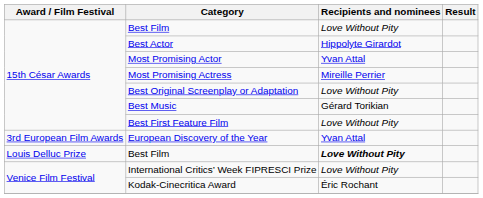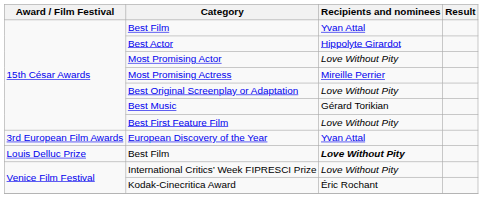15th César Awards / Best Film | Recipients and nominees: Love Without Pity -> Yvan Attal
Most Promising Actor | Recipients and nominees: Yvan Attal -> Love Without Pity
